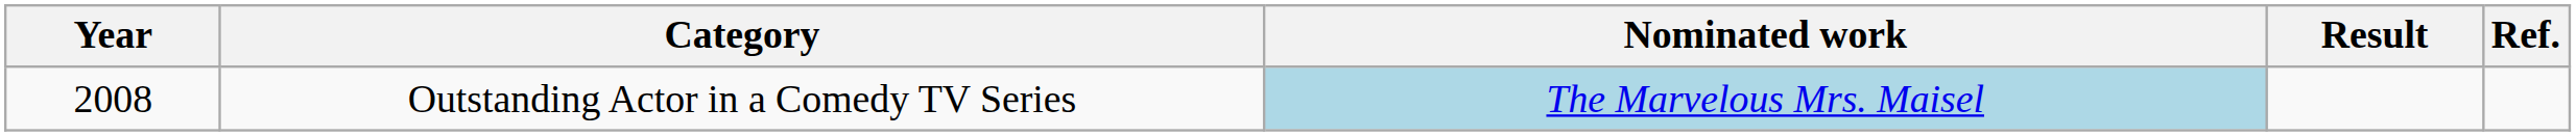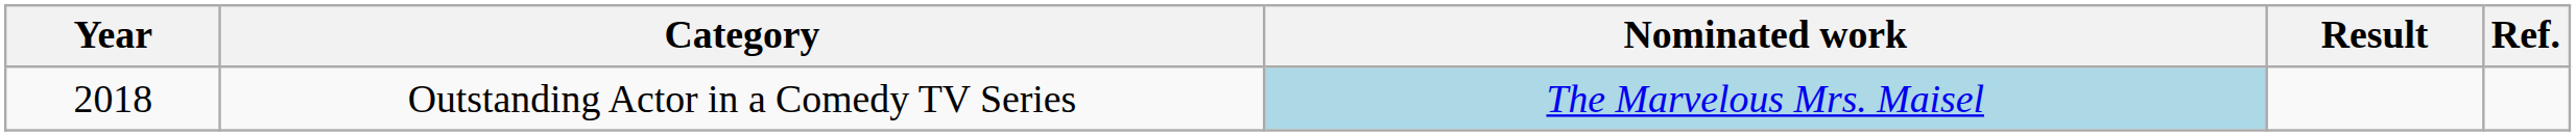Outstanding Actor in a Comedy TV Series | Year: 2008 -> 2018
